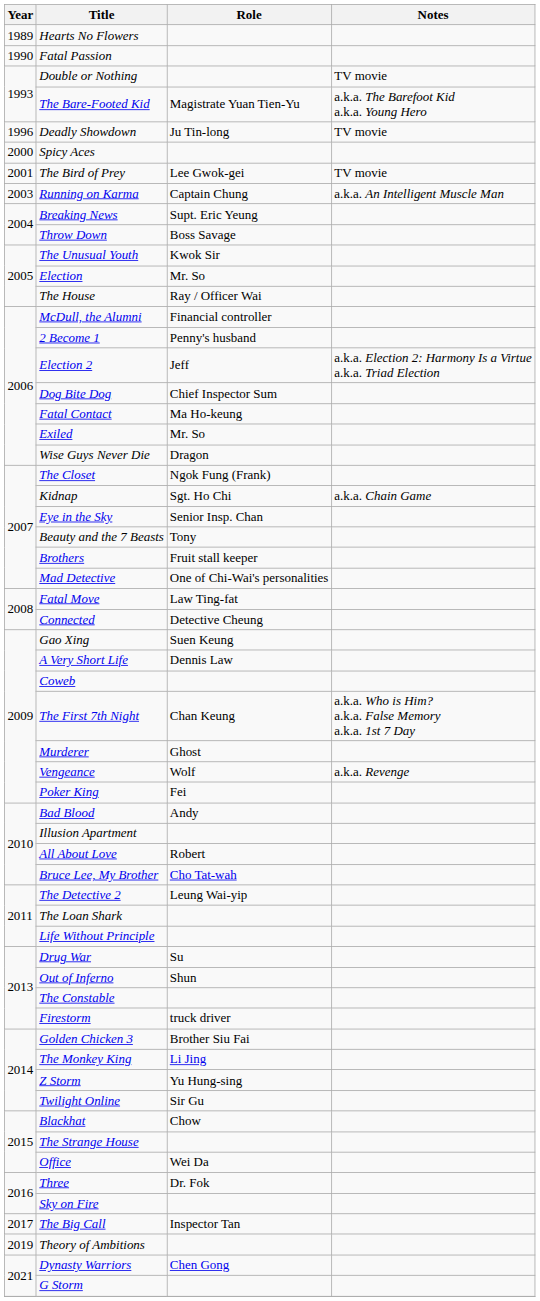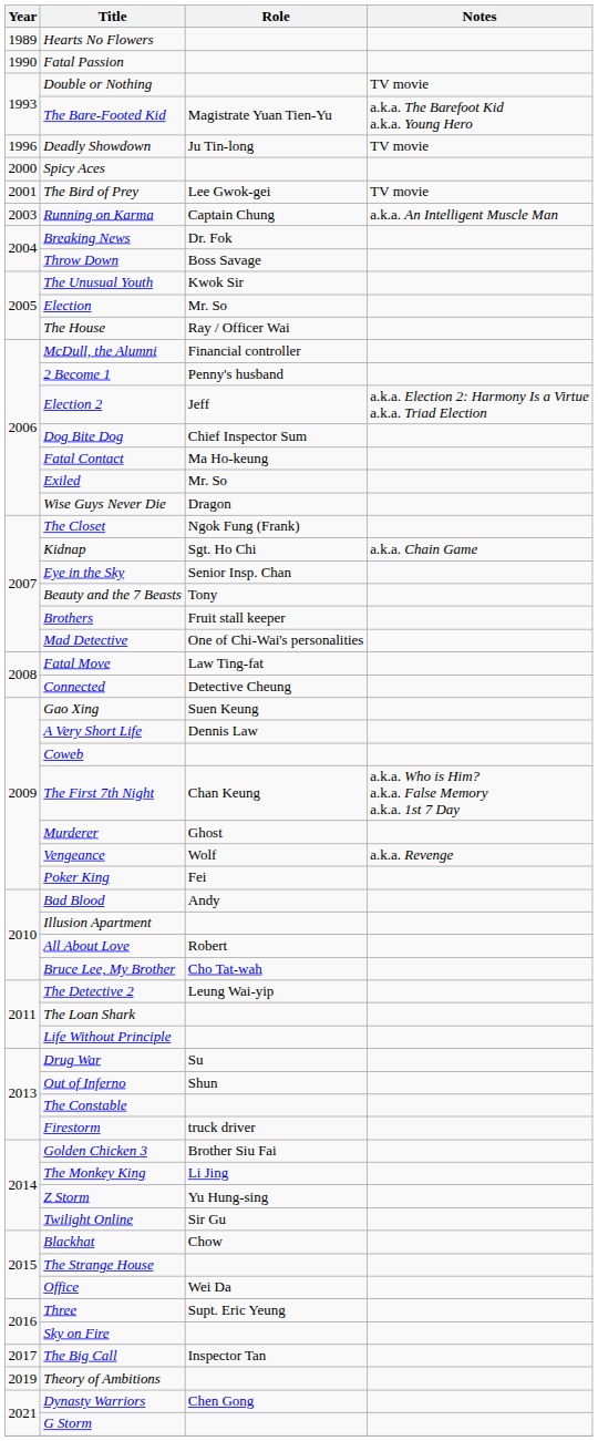Breaking News | Role: Supt. Eric Yeung -> Dr. Fok
Three | Role: Dr. Fok -> Supt. Eric Yeung
